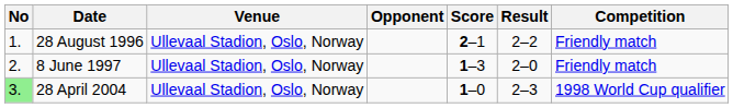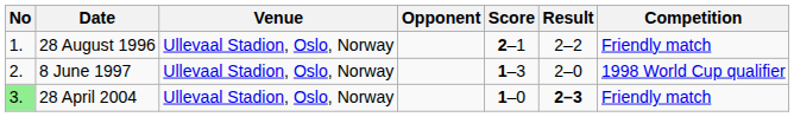8 June 1997 | Competition: Friendly match -> 1998 World Cup qualifier
28 April 2004 | Result: normal -> bold
28 April 2004 | Competition: 1998 World Cup qualifier -> Friendly match
